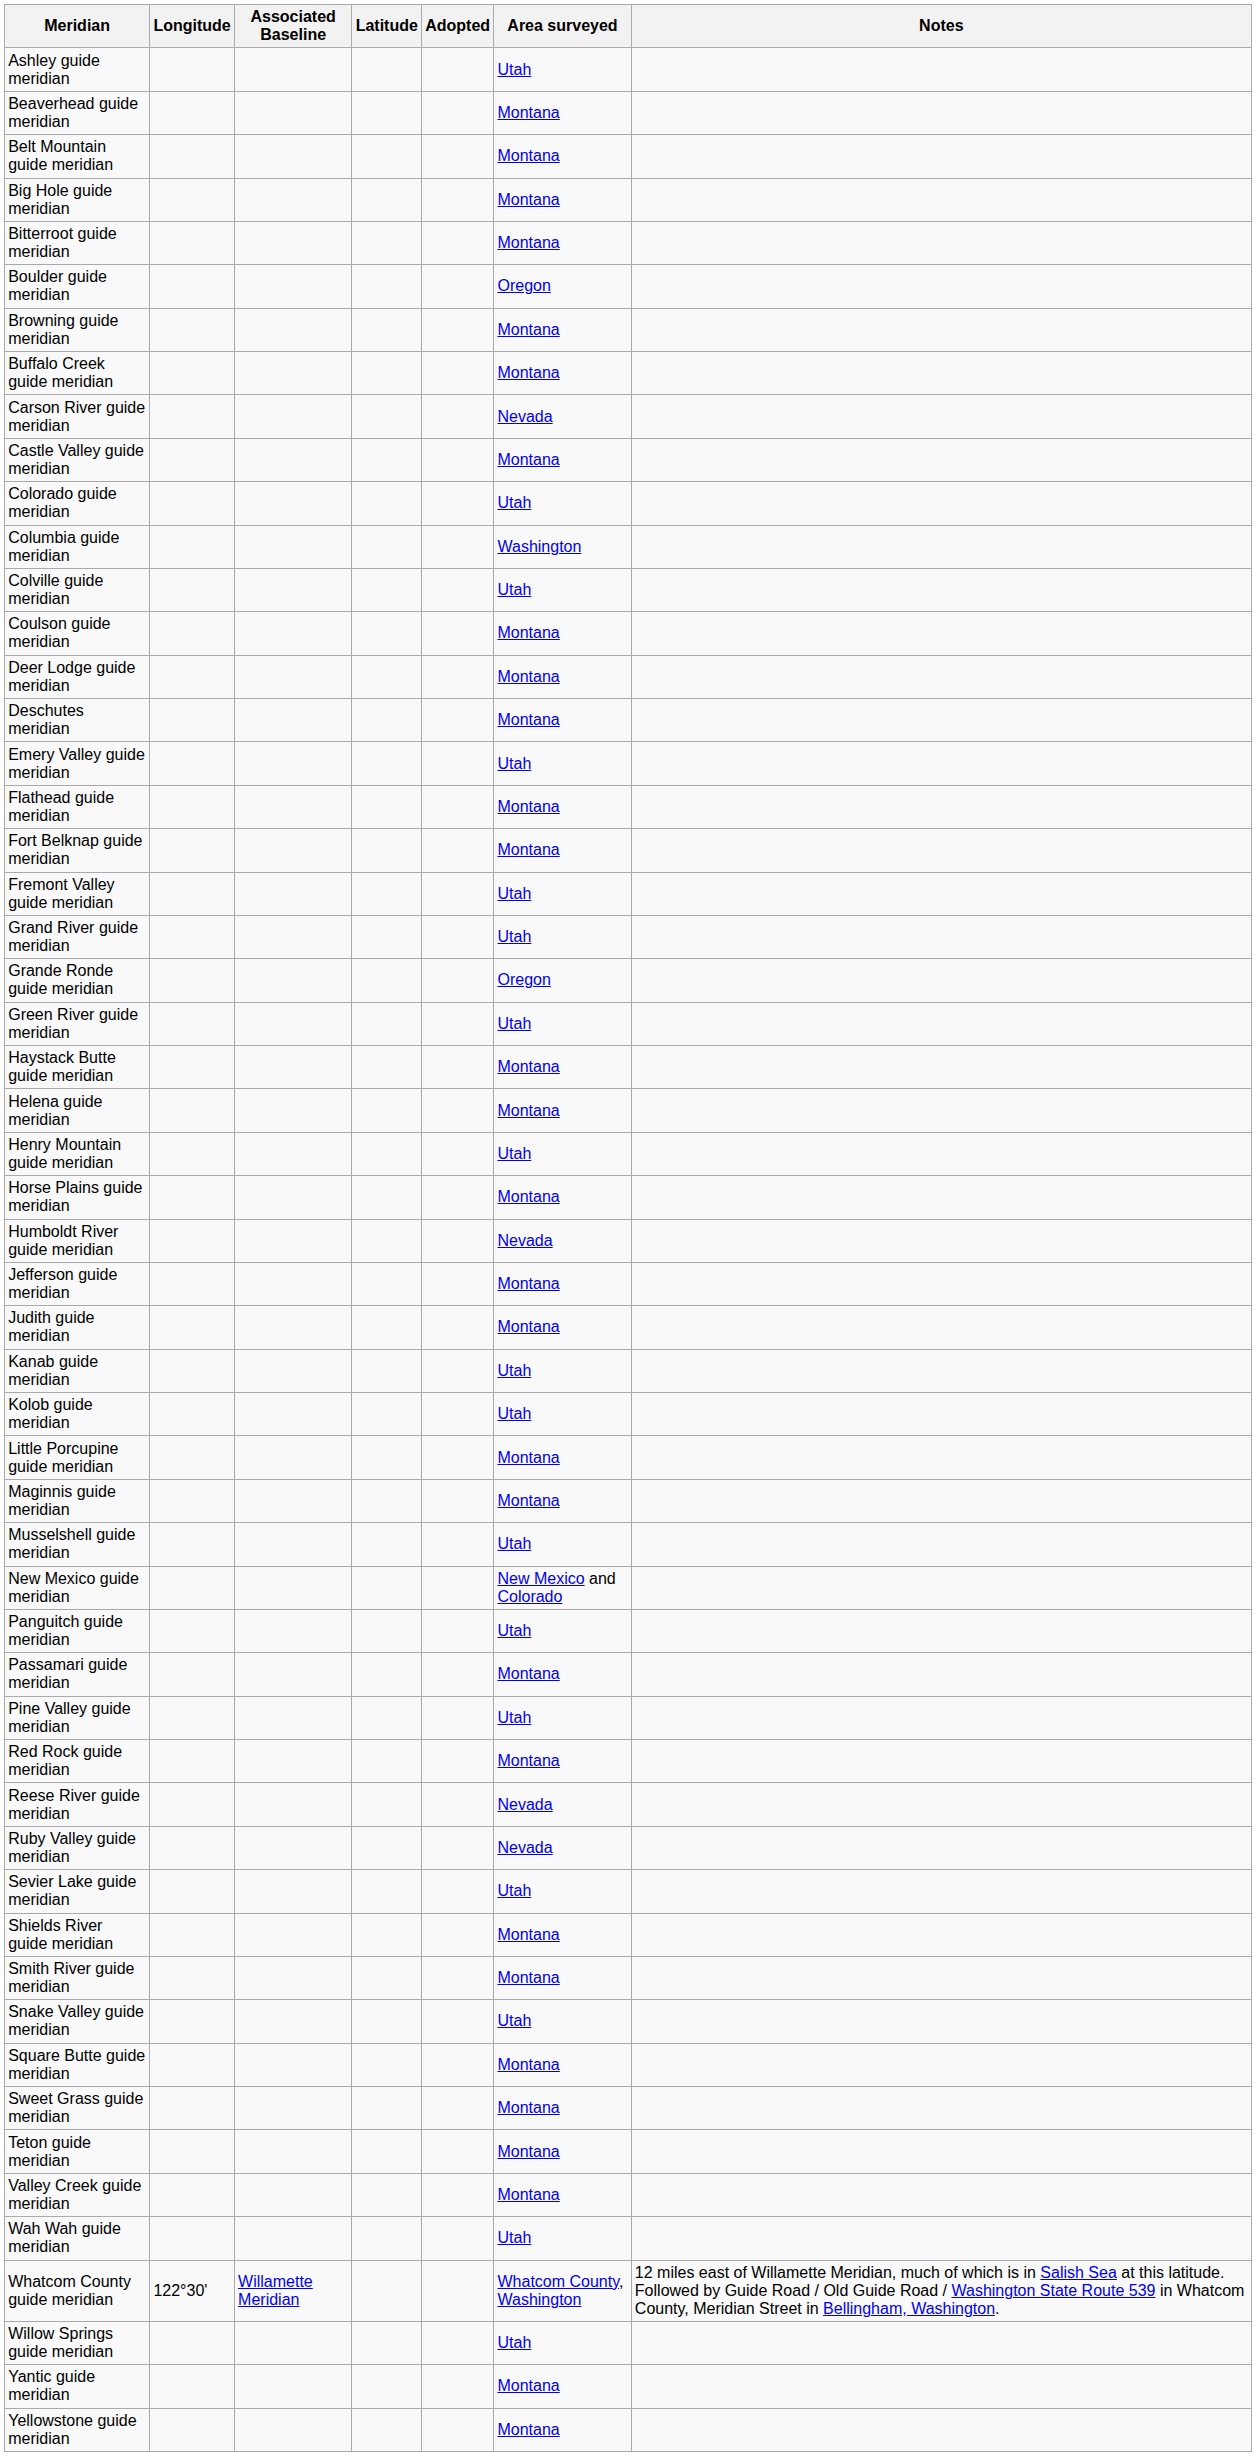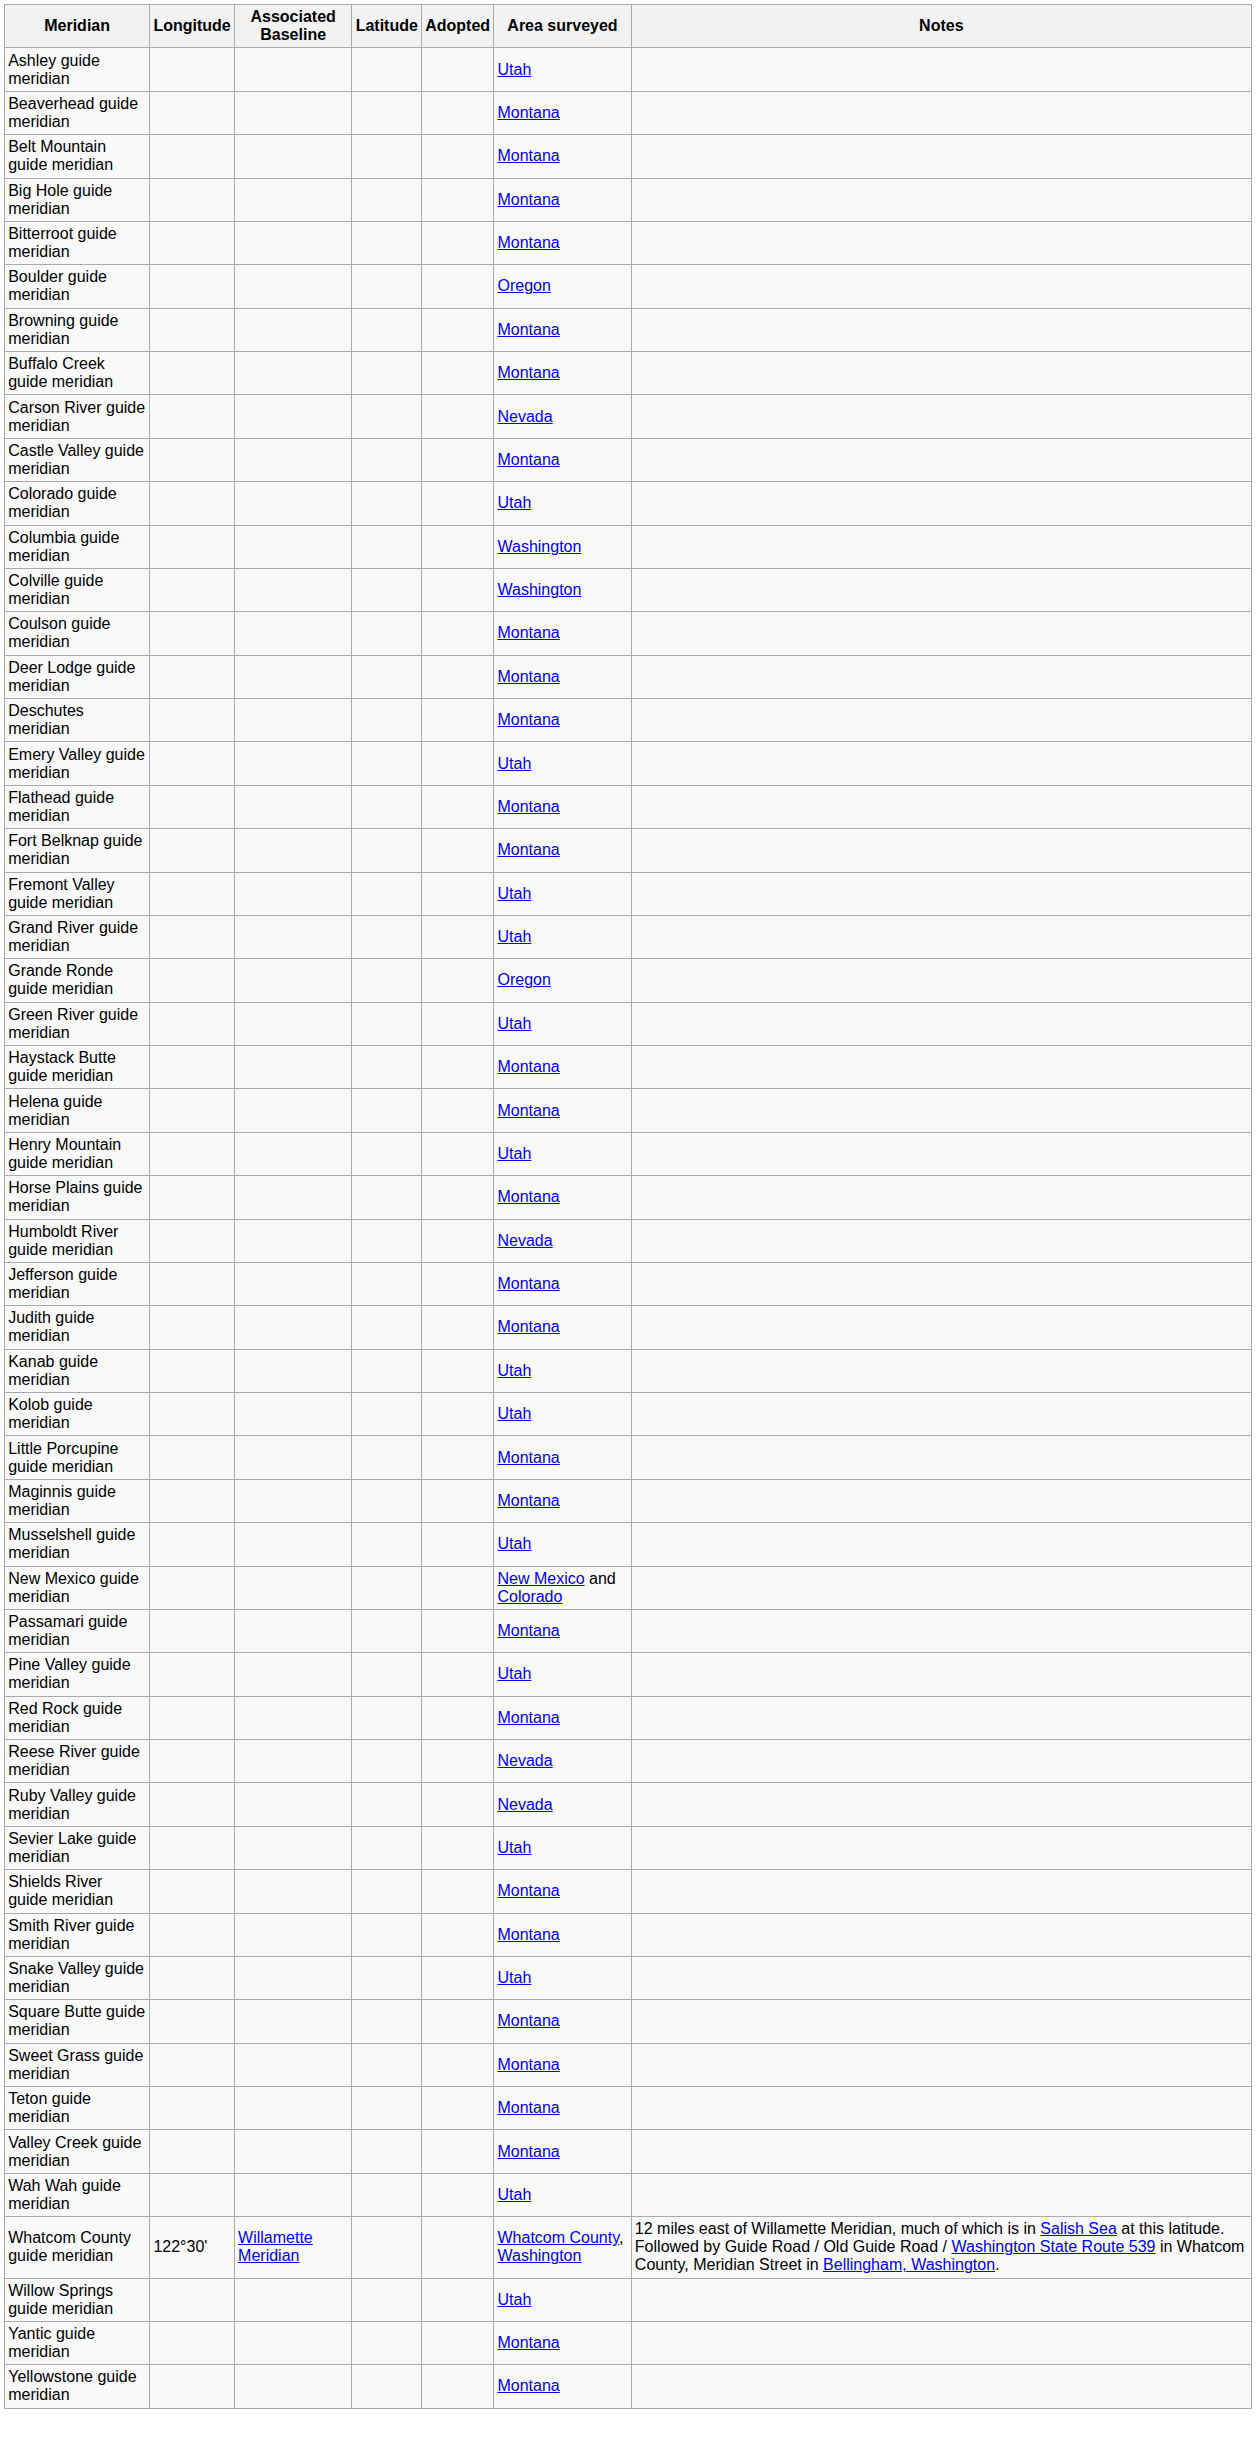Colville guide meridian | Area surveyed: Utah -> Washington
- row: Panguitch guide meridian | Utah
